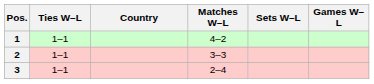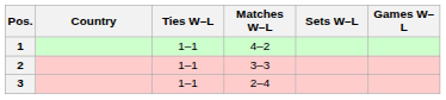columns swapped: Country <-> Ties W–L
